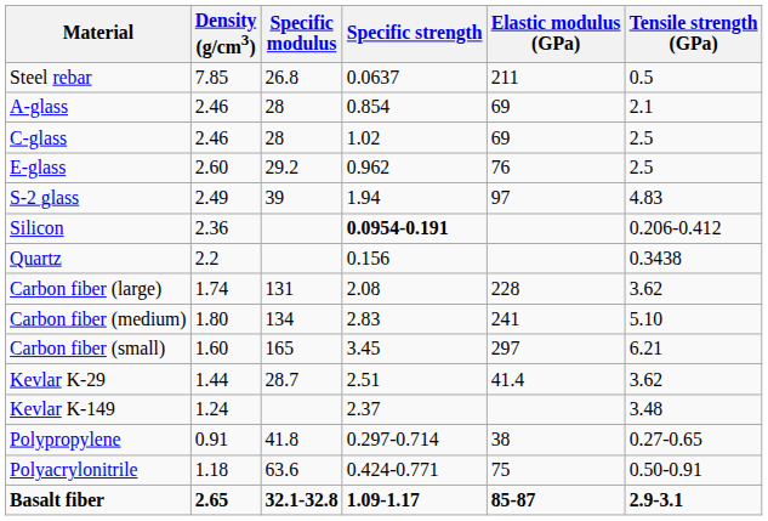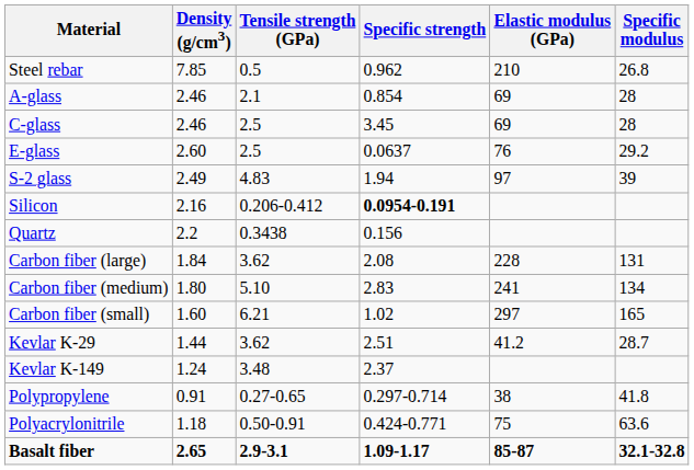columns swapped: Tensile strength (GPa) <-> Specific modulus
Steel rebar | Specific strength: 0.0637 -> 0.962
Steel rebar | Elastic modulus (GPa): 211 -> 210
C-glass | Specific strength: 1.02 -> 3.45
E-glass | Specific strength: 0.962 -> 0.0637
Silicon | Density (g/cm3): 2.36 -> 2.16
Carbon fiber (large) | Density (g/cm3): 1.74 -> 1.84
Carbon fiber (small) | Specific strength: 3.45 -> 1.02
Kevlar K-29 | Elastic modulus (GPa): 41.4 -> 41.2
